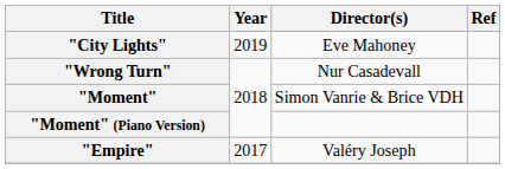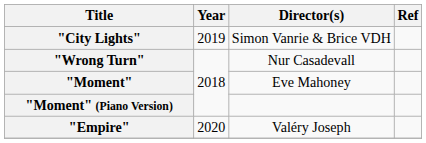"City Lights" | Director(s): Eve Mahoney -> Simon Vanrie & Brice VDH
"Moment" | Director(s): Simon Vanrie & Brice VDH -> Eve Mahoney
"Empire" | Year: 2017 -> 2020
